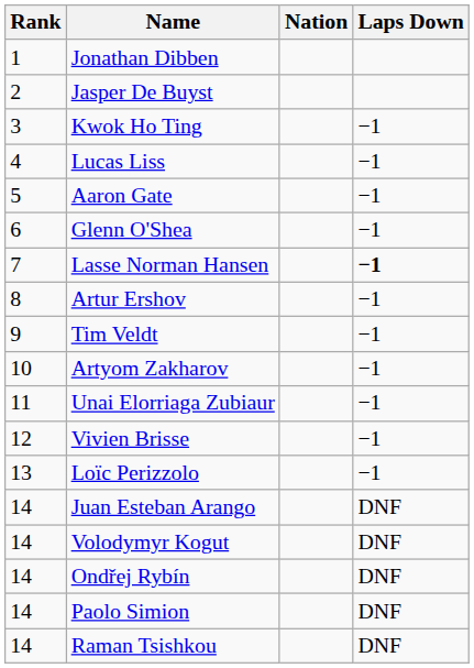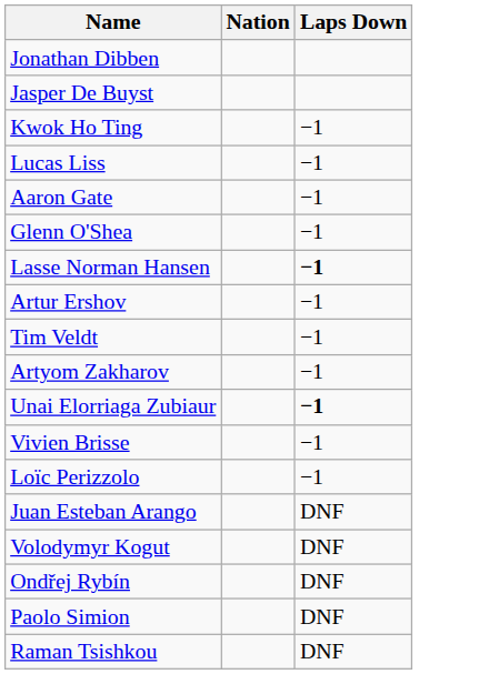- column: Rank | 1 | 2 | 3 | 4 | 5 | 6 | 7 | 8 | 9 | 10 | 11 | 12 | 13 | 14 | 14 | 14 | 14 | 14
Unai Elorriaga Zubiaur | Laps Down: normal -> bold
